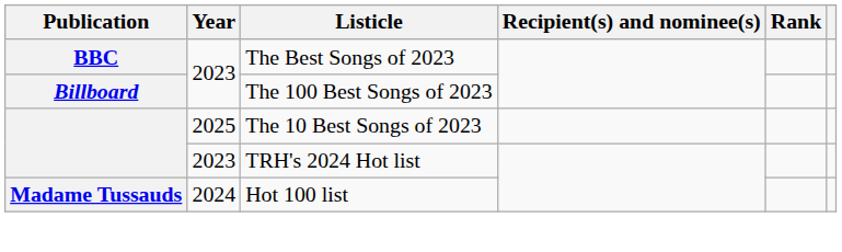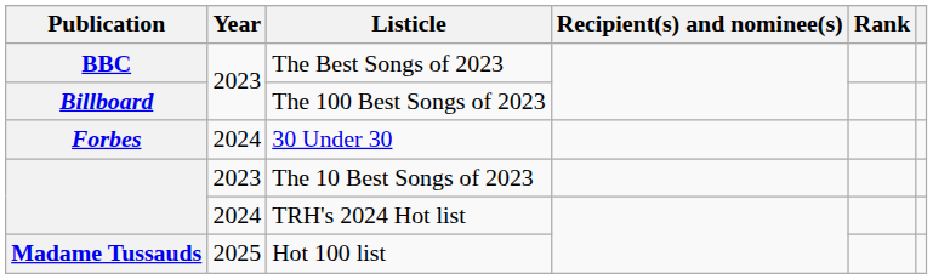+ row: Forbes | 2024 | 30 Under 30
The 10 Best Songs of 2023 | Year: 2025 -> 2023
TRH's 2024 Hot list | Year: 2023 -> 2024
Hot 100 list | Year: 2024 -> 2025
